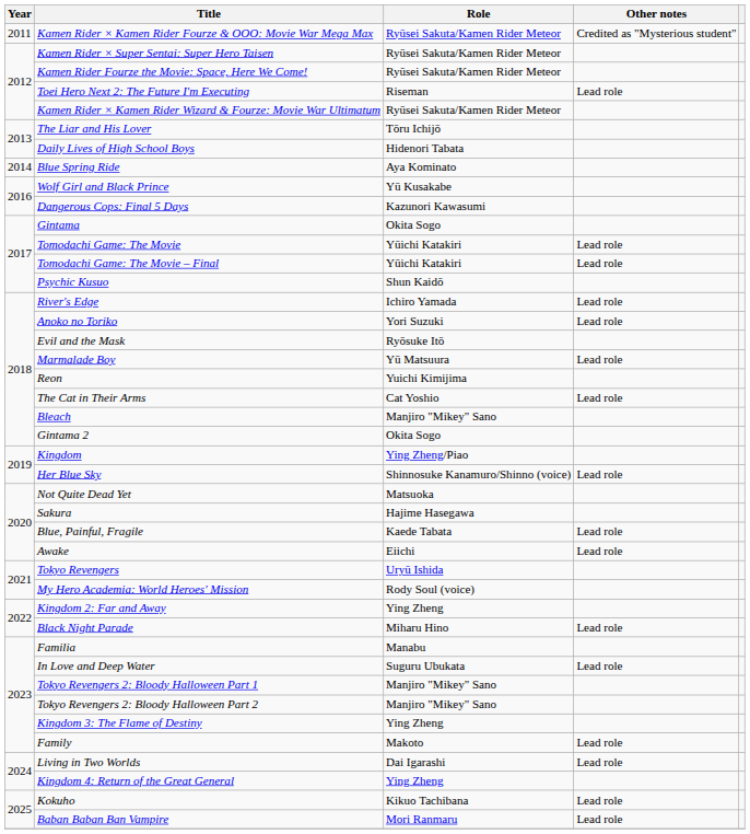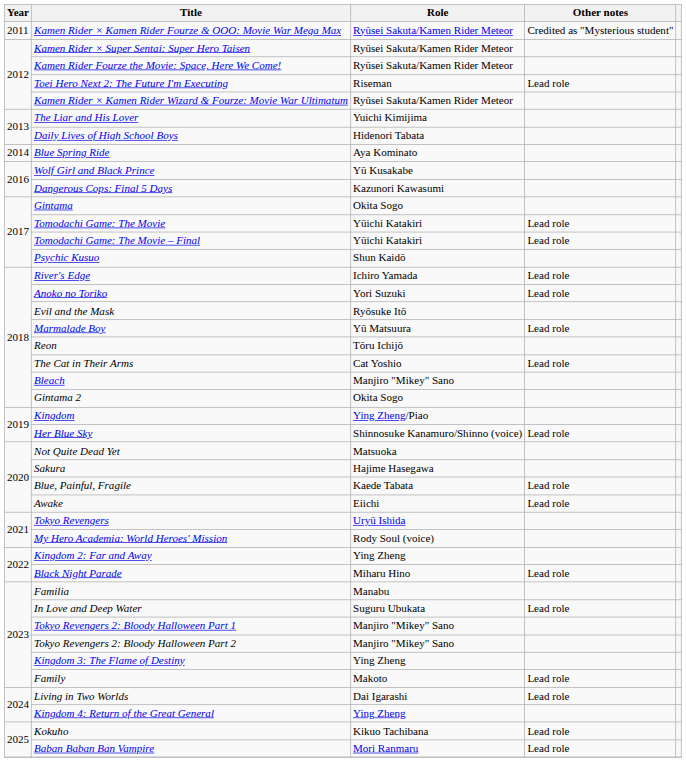The Liar and His Lover | Role: Tōru Ichijō -> Yuichi Kimijima
Reon | Role: Yuichi Kimijima -> Tōru Ichijō
